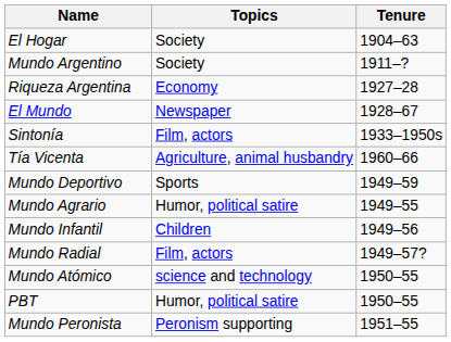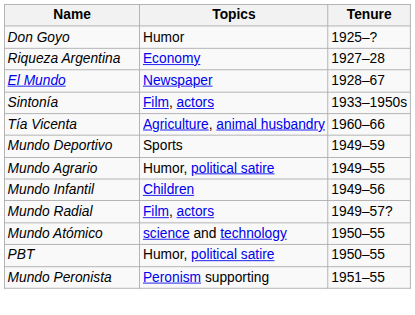- row: El Hogar | Society | 1904–63
- row: Mundo Argentino | Society | 1911–?
+ row: Don Goyo | Humor | 1925–?
